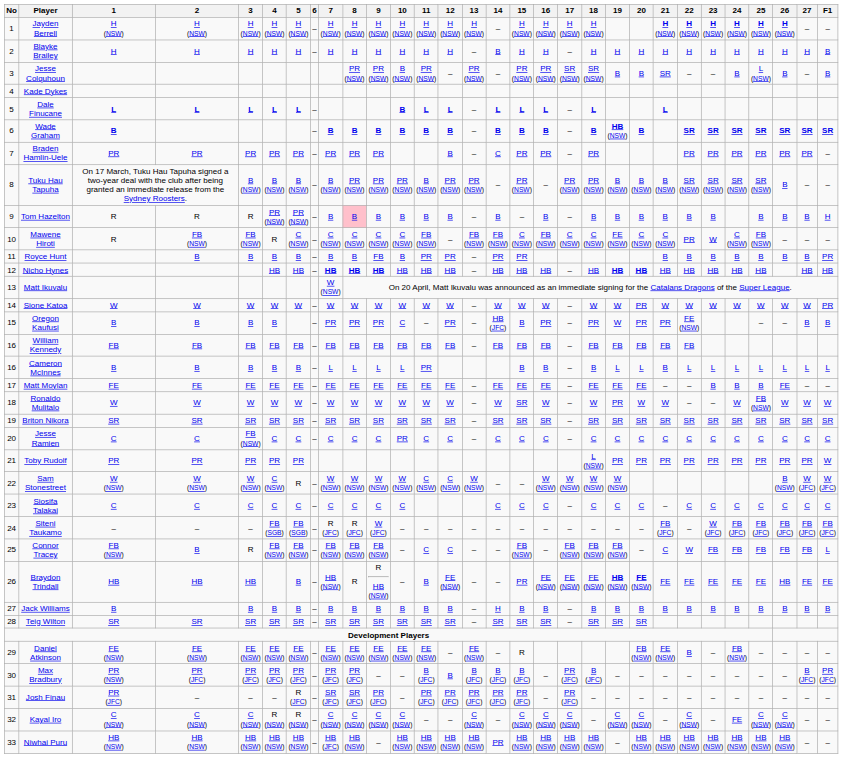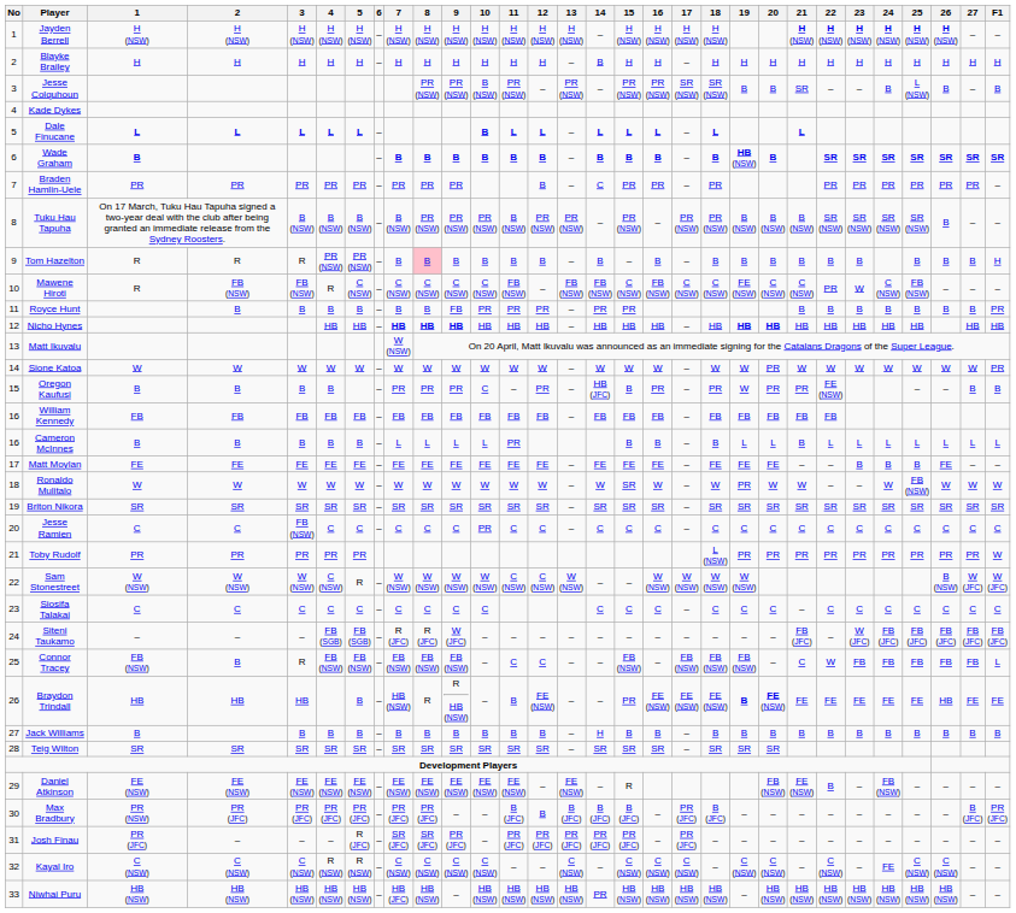Blayke Brailey | F1: B -> H
Royce Hunt | 10: B -> PR
Braydon Trindall | 19: HB (NSW) -> B
